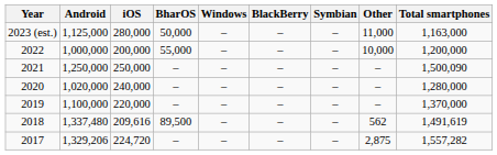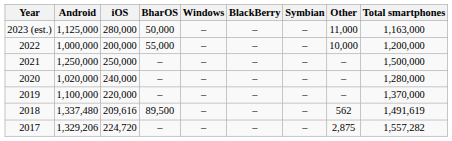2021 | Total smartphones: 1,500,090 -> 1,500,000
